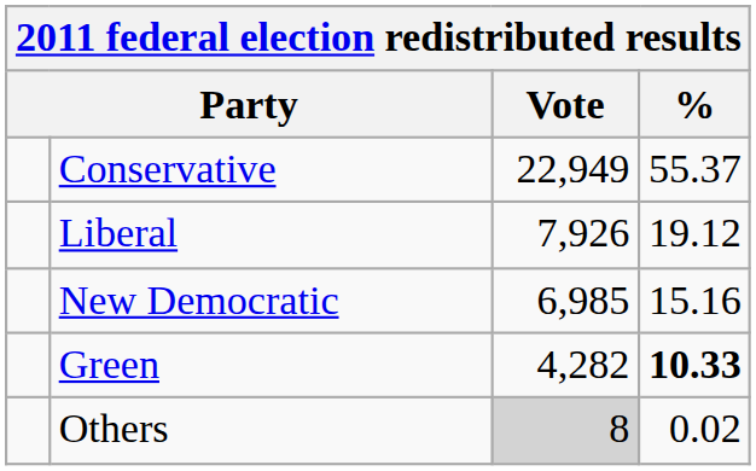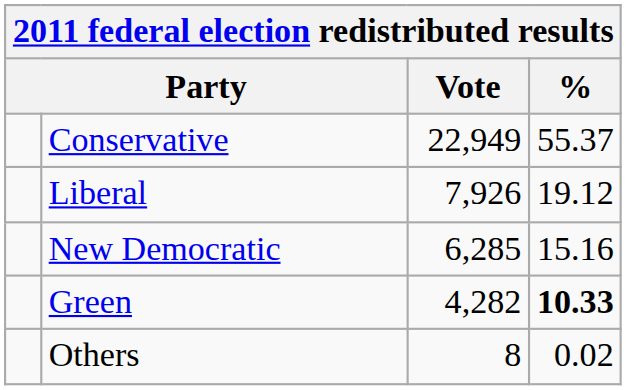New Democratic | Vote: 6,985 -> 6,285
Others | Vote: lightgrey background -> no background
